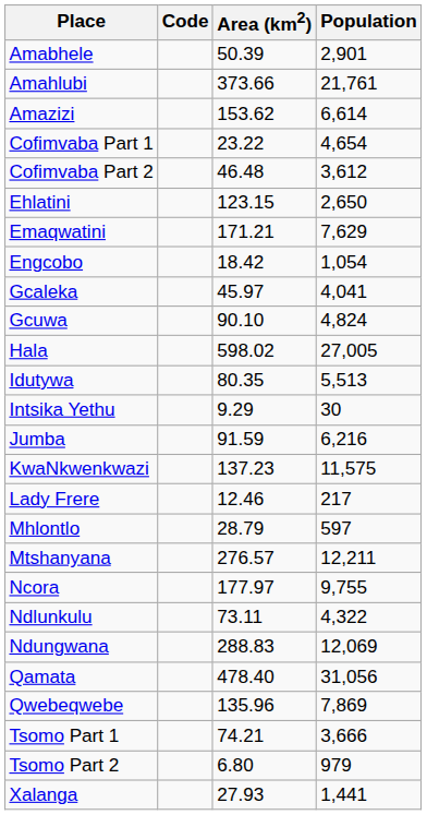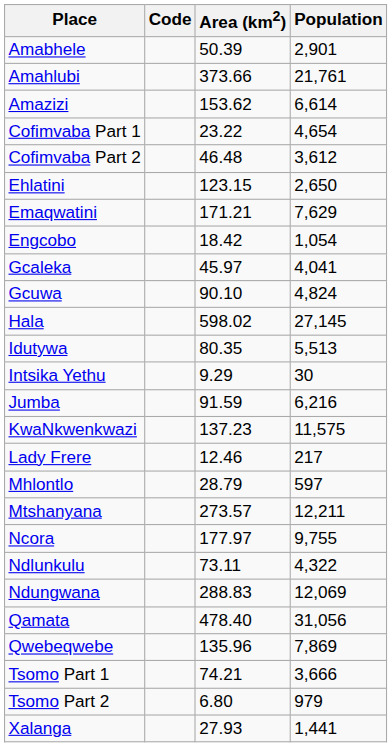Hala | Population: 27,005 -> 27,145
Mtshanyana | Area (km2): 276.57 -> 273.57
